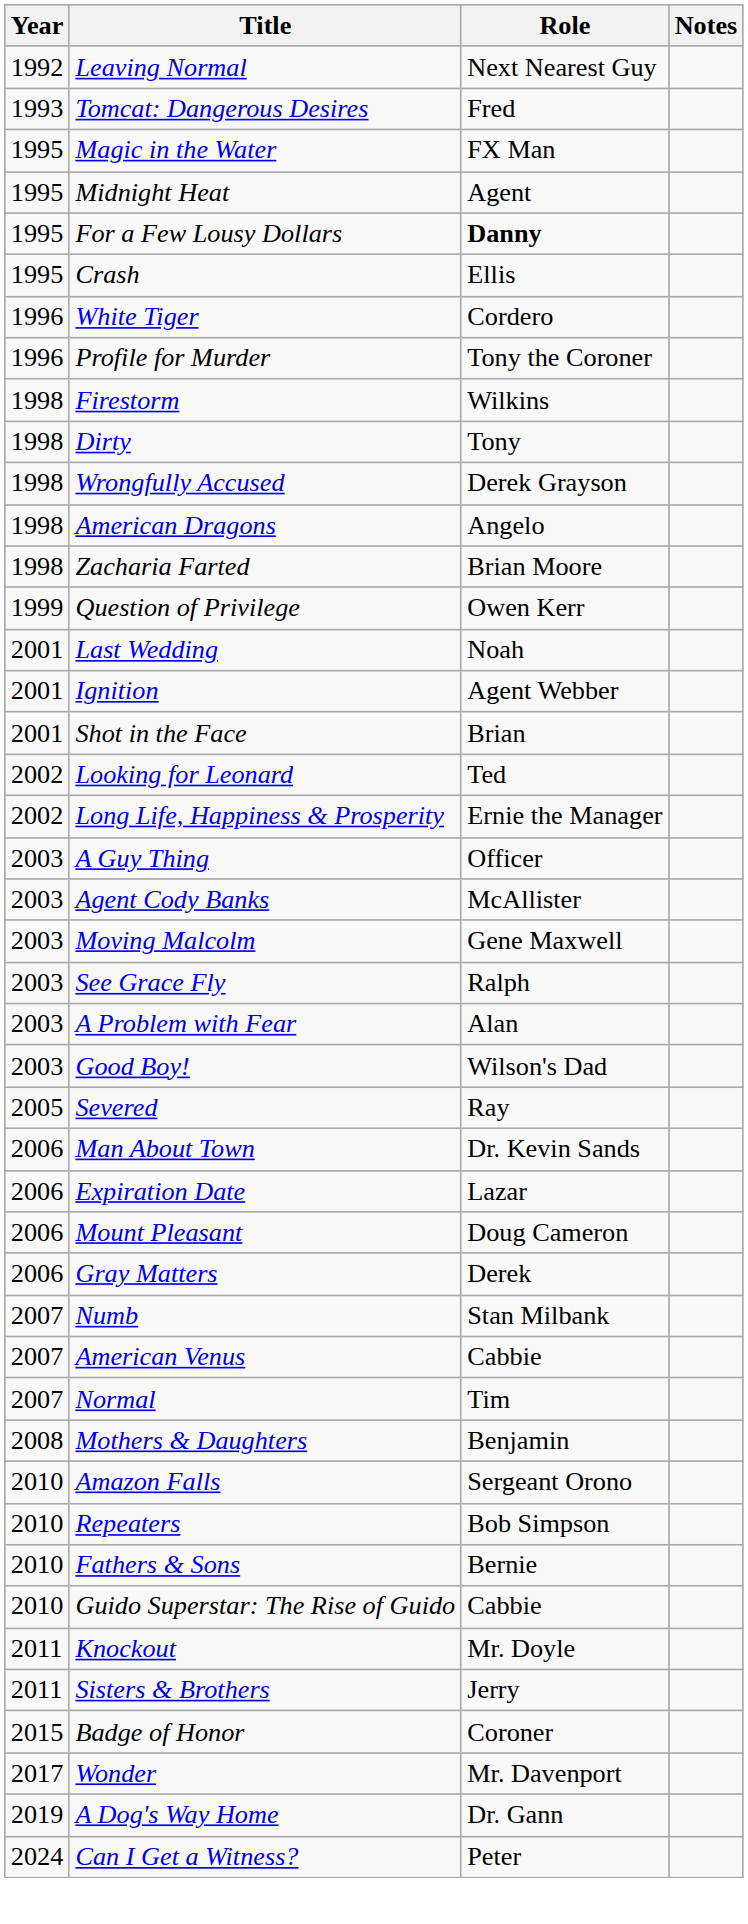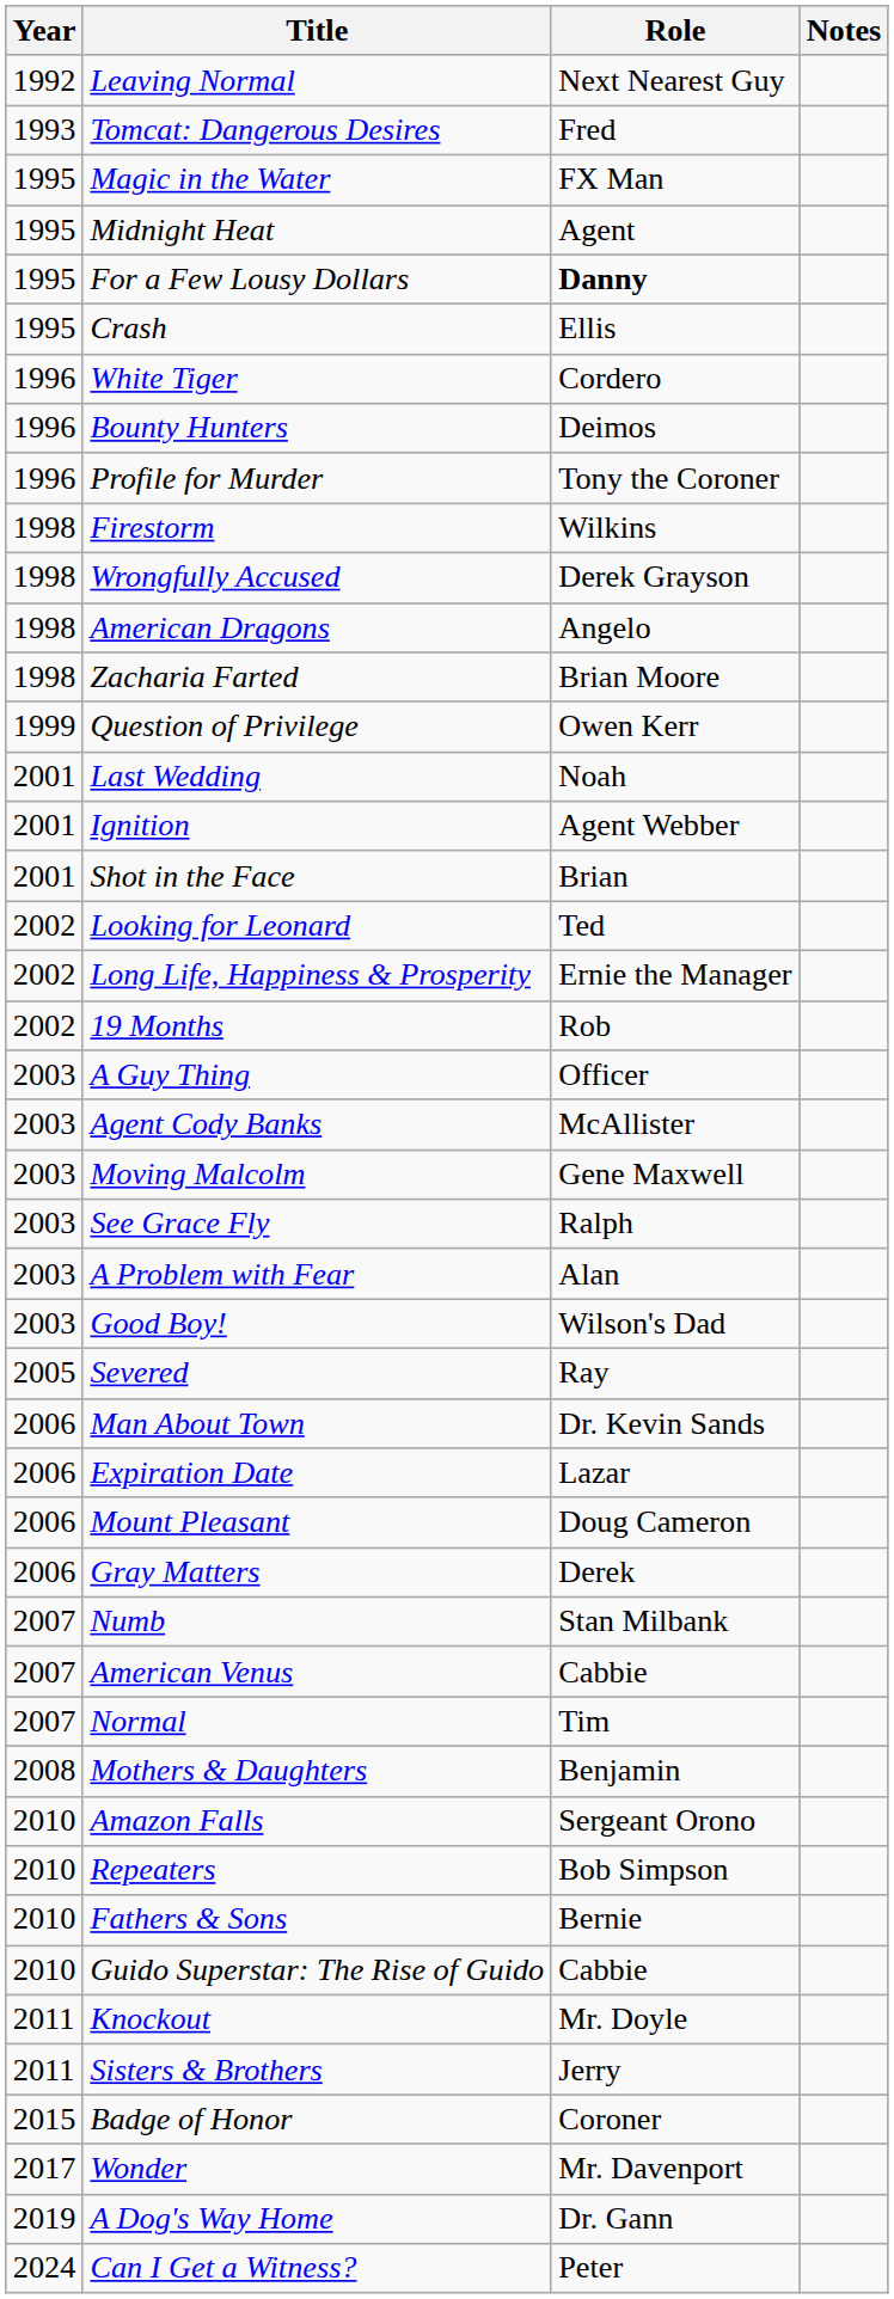+ row: 1996 | Bounty Hunters | Deimos
- row: 1998 | Dirty | Tony
+ row: 2002 | 19 Months | Rob
